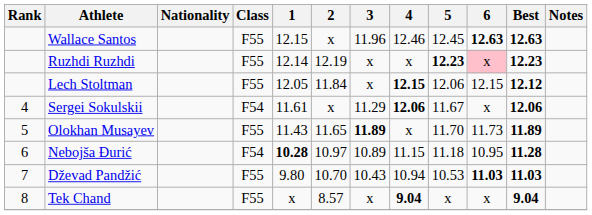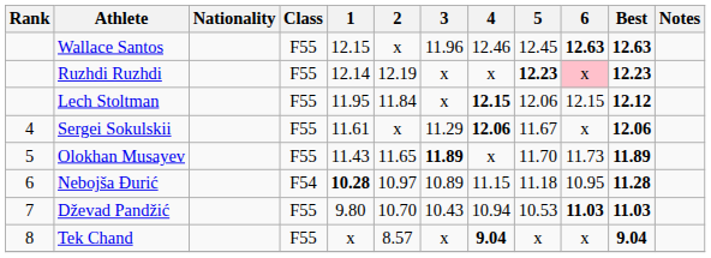Lech Stoltman | 1: 12.05 -> 11.95
Sergei Sokulskii | Class: F54 -> F55
